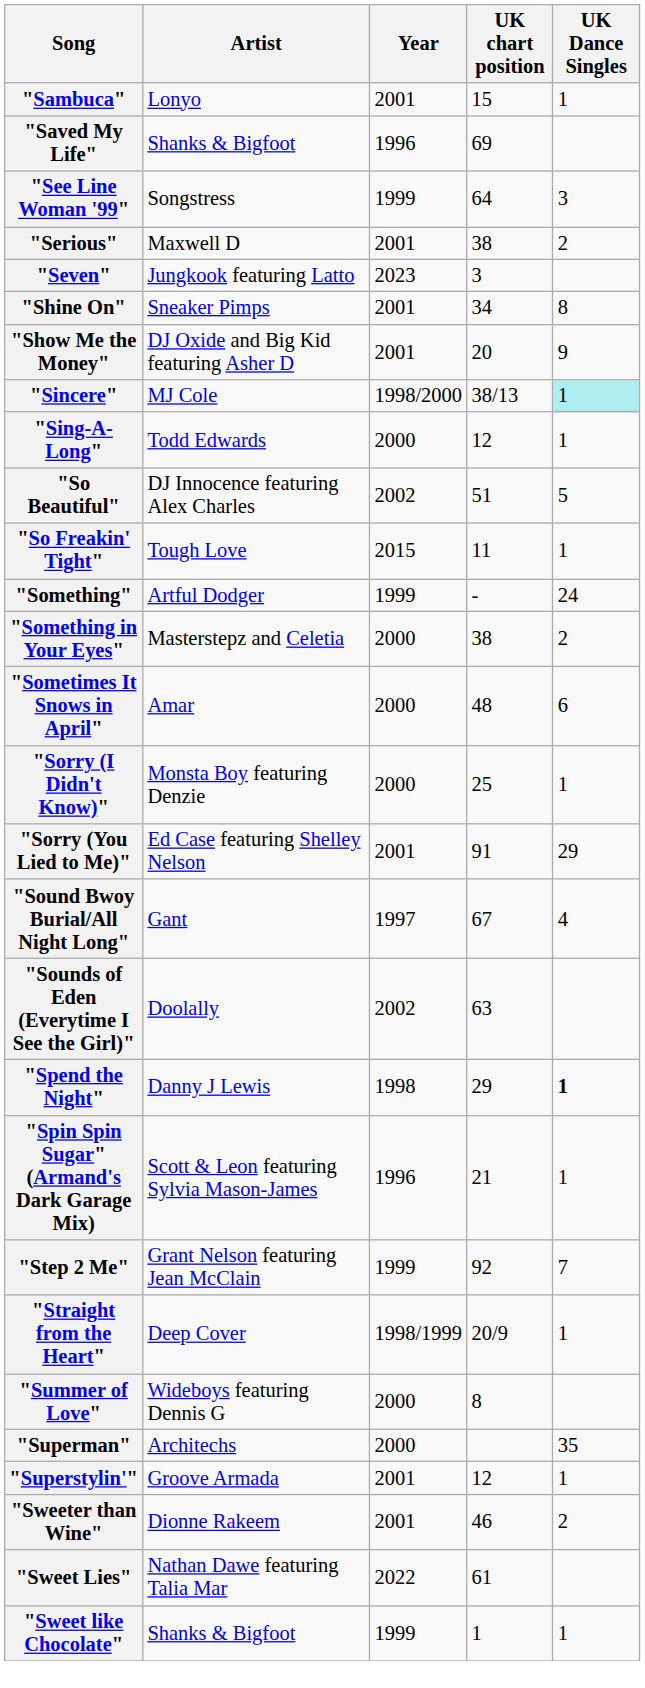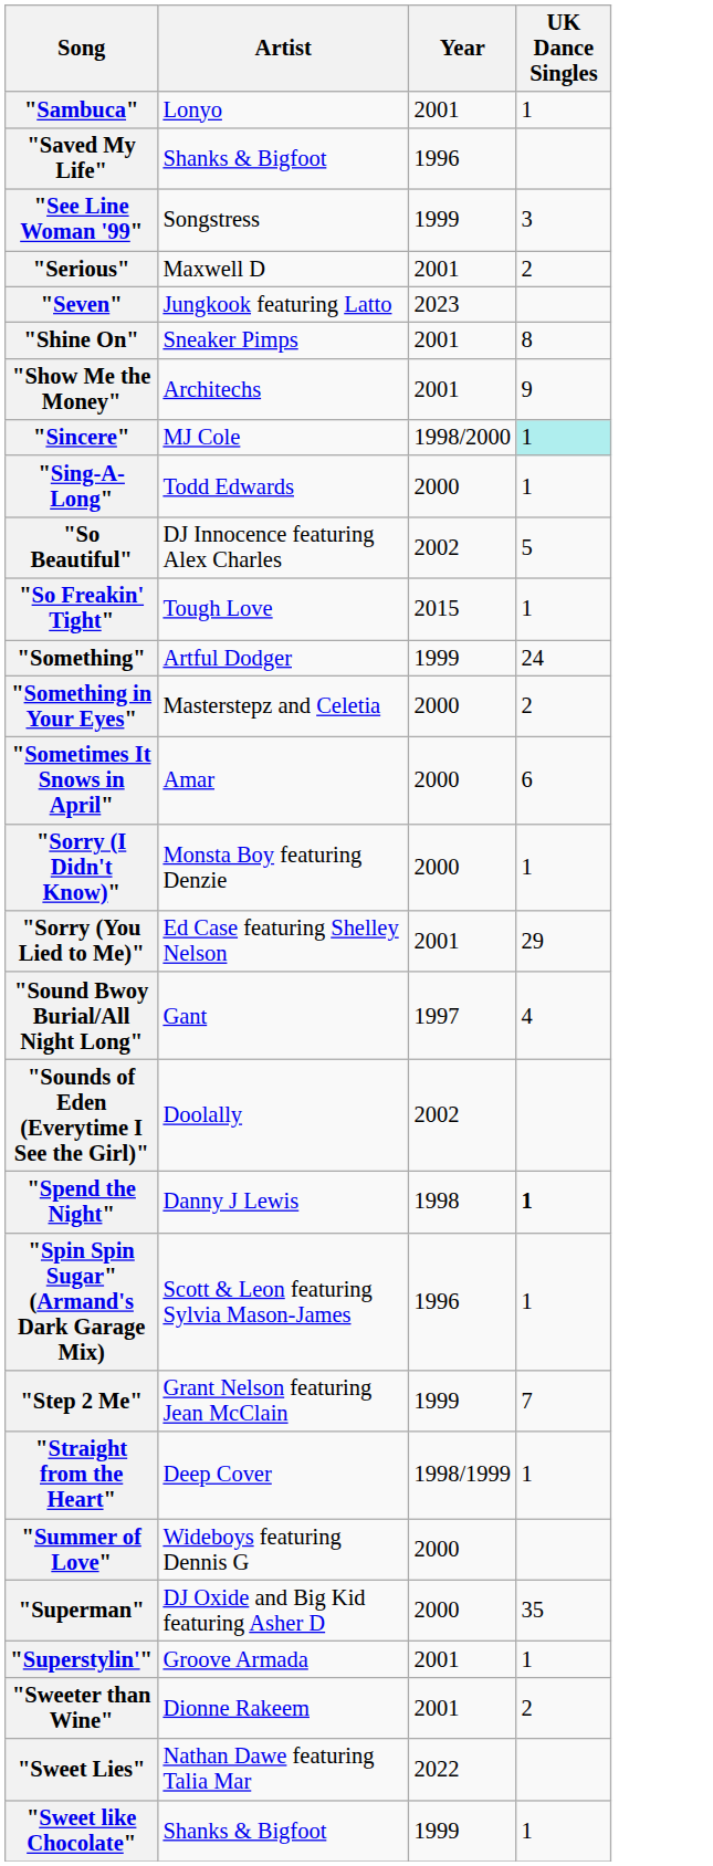- column: UK chart position | 15 | 69 | 64 | 38 | 3 | 34 | 20 | 38/13 | 12 | 51 | 11 | - | 38 | 48 | 25 | 91 | 67 | 63 | 29 | 21 | 92 | 20/9 | 8 | 12 | 46 | 61 | 1
"Show Me the Money" | Artist: DJ Oxide and Big Kid featuring Asher D -> Architechs
"Superman" | Artist: Architechs -> DJ Oxide and Big Kid featuring Asher D
